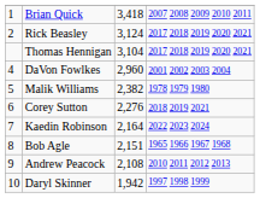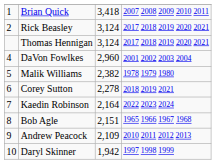Thomas Hennigan | column 3: 3,104 -> 3,124
Corey Sutton | column 3: 2,276 -> 2,278
Andrew Peacock | column 3: 2,108 -> 2,109
